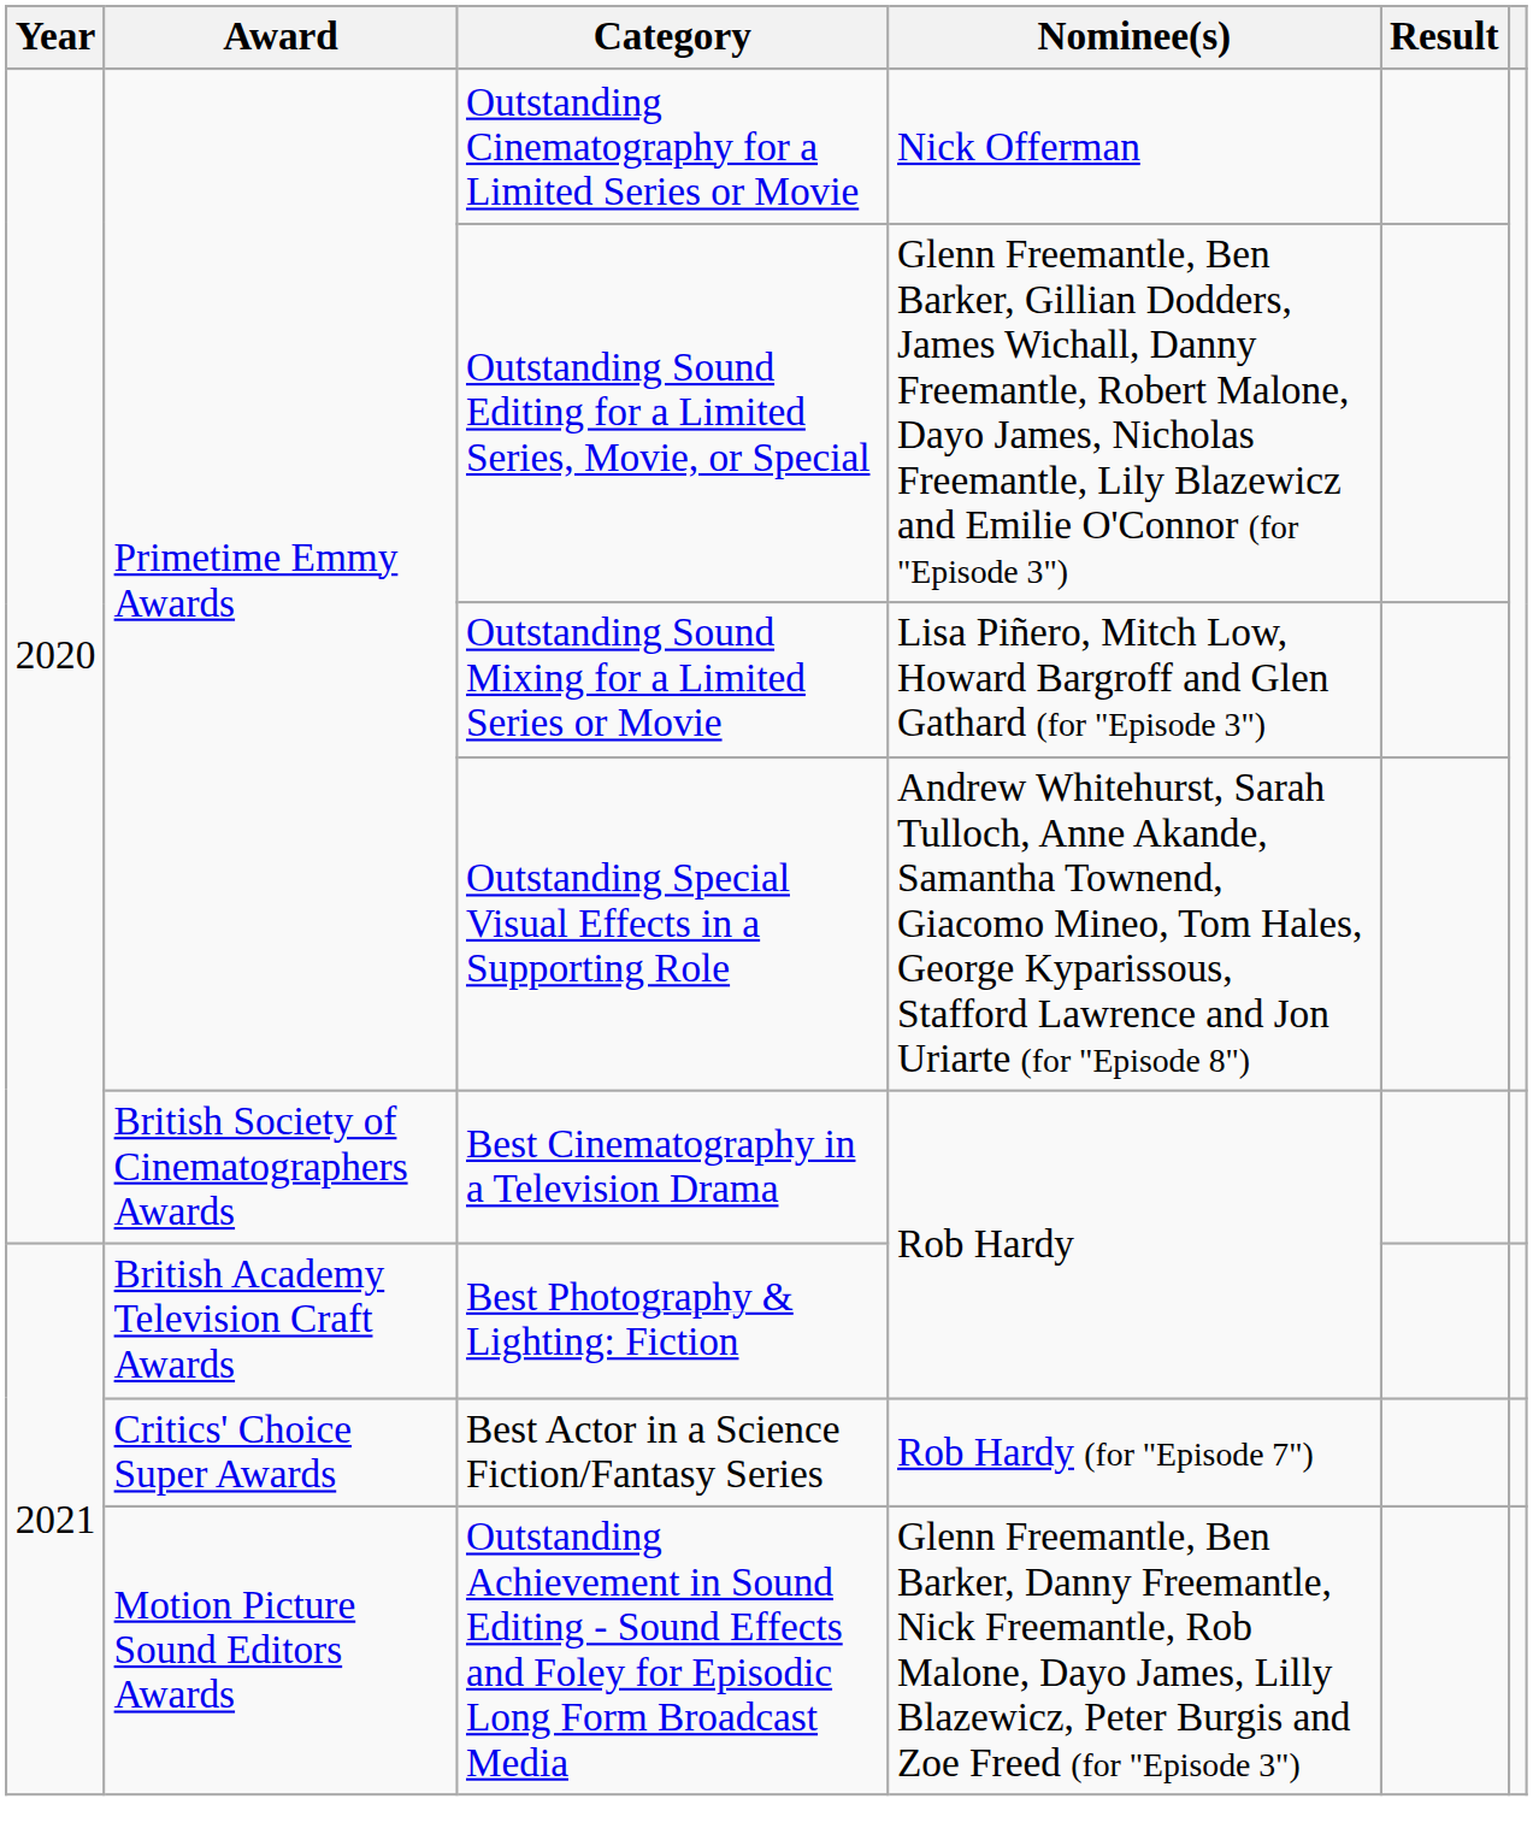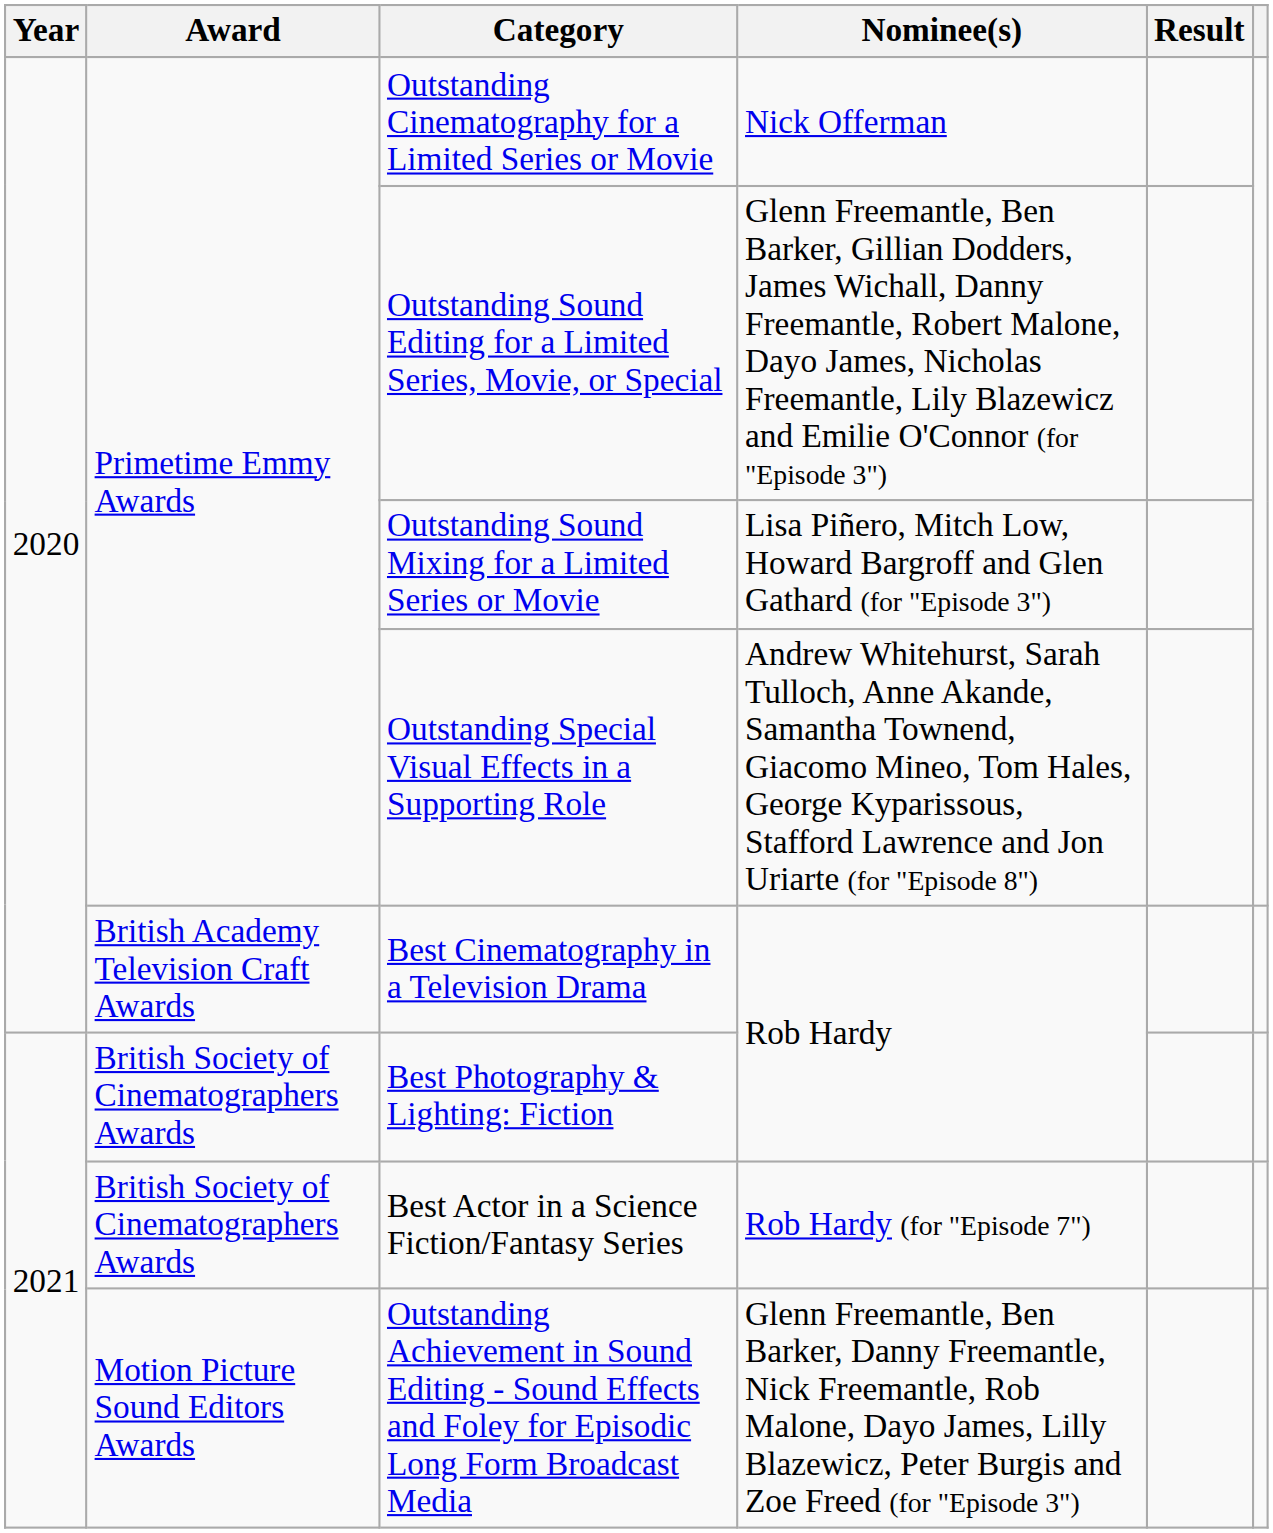Best Cinematography in a Television Drama | Award: British Society of Cinematographers Awards -> British Academy Television Craft Awards
Best Photography & Lighting: Fiction | Award: British Academy Television Craft Awards -> British Society of Cinematographers Awards
Best Actor in a Science Fiction/Fantasy Series | Award: Critics' Choice Super Awards -> British Society of Cinematographers Awards
